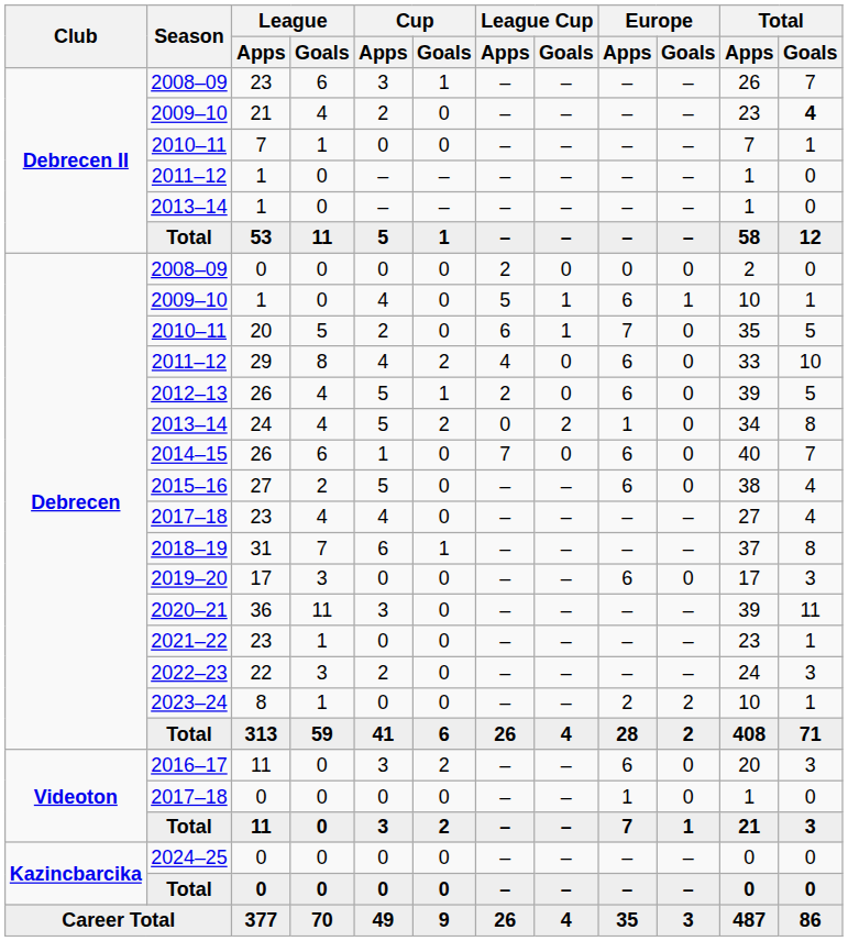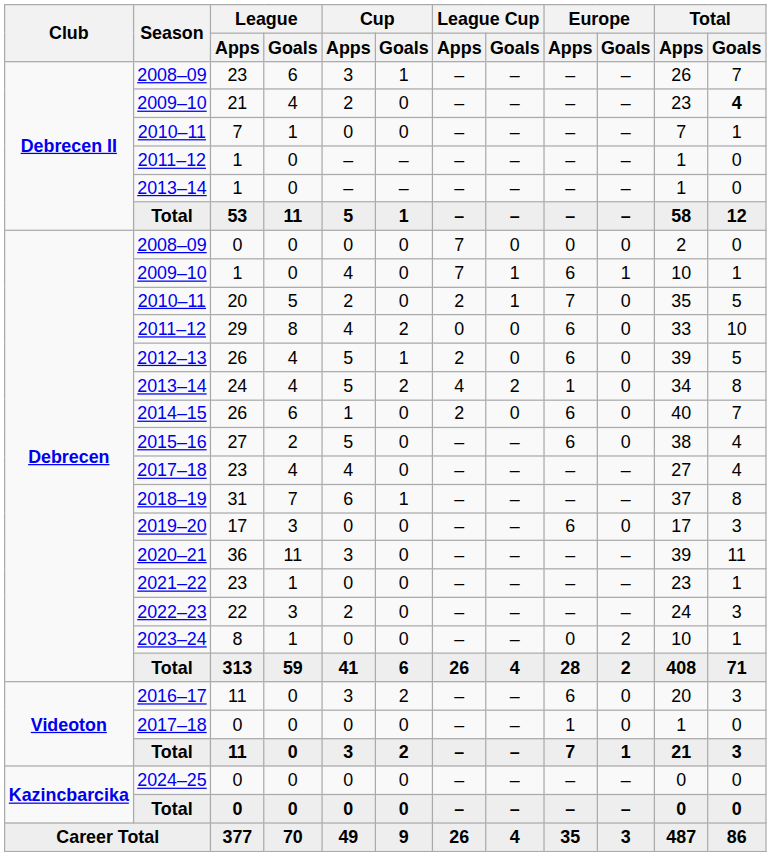2008–09 / 0 | League Cup / Apps: 2 -> 7
2009–10 / 1 | League Cup / Apps: 5 -> 7
2010–11 / 20 | League Cup / Apps: 6 -> 2
2011–12 / 29 | League Cup / Apps: 4 -> 0
2013–14 / 24 | League Cup / Apps: 0 -> 4
2014–15 | League Cup / Apps: 7 -> 2
2023–24 | Europe / Apps: 2 -> 0
